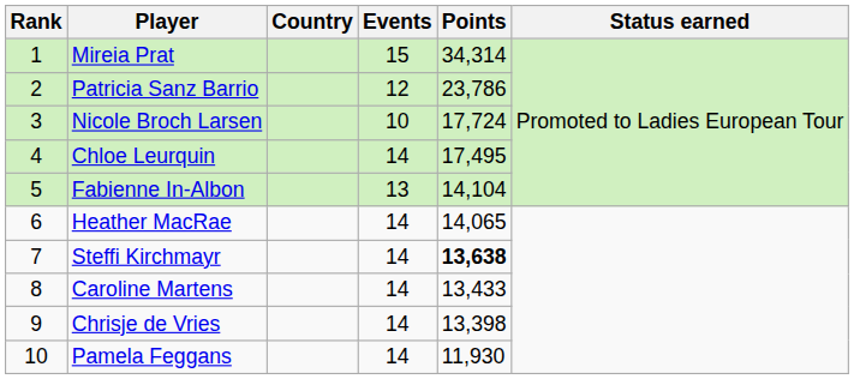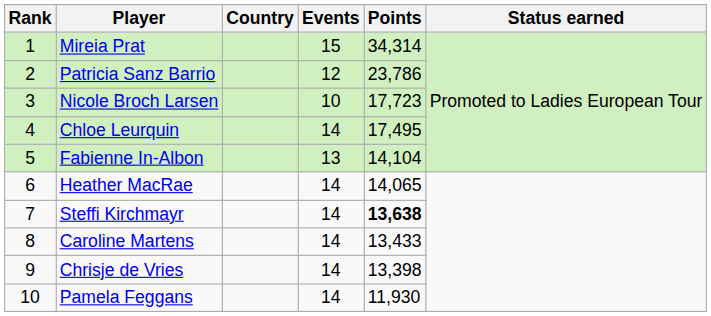Nicole Broch Larsen | Points: 17,724 -> 17,723
